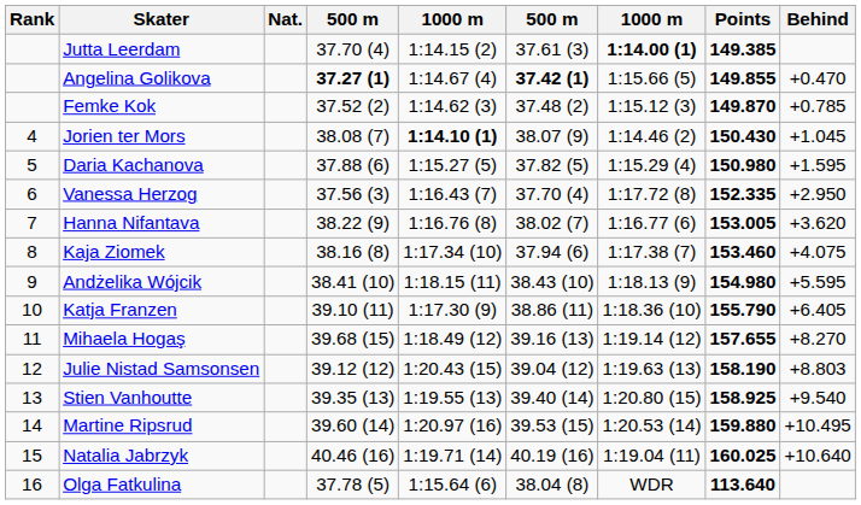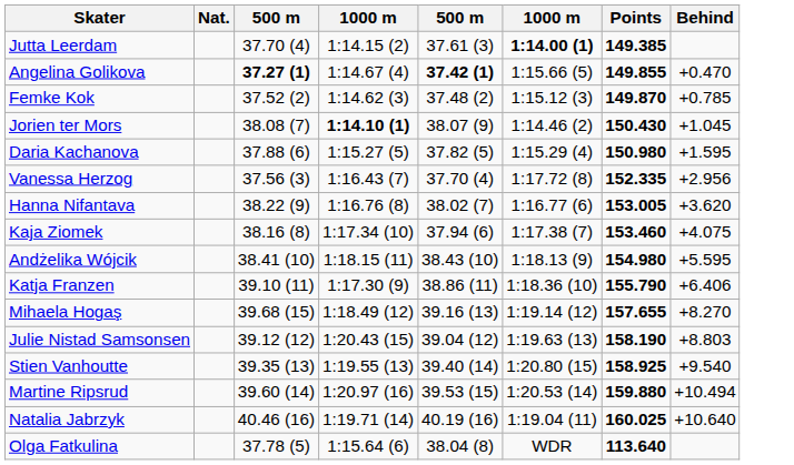- column: Rank | 4 | 5 | 6 | 7 | 8 | 9 | 10 | 11 | 12 | 13 | 14 | 15 | 16
Vanessa Herzog | Behind: +2.950 -> +2.956
Katja Franzen | Behind: +6.405 -> +6.406
Martine Ripsrud | Behind: +10.495 -> +10.494
